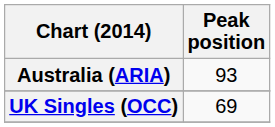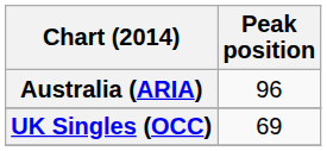Australia (ARIA) | Peak position: 93 -> 96
